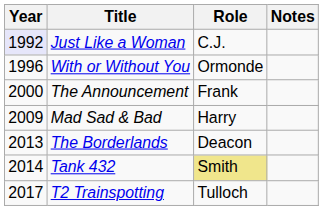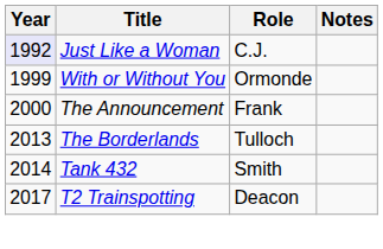With or Without You | Year: 1996 -> 1999
- row: 2009 | Mad Sad & Bad | Harry
The Borderlands | Role: Deacon -> Tulloch
Tank 432 | Role: khaki background -> no background
T2 Trainspotting | Role: Tulloch -> Deacon
